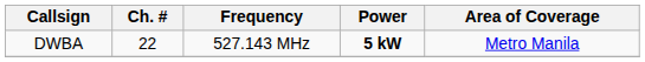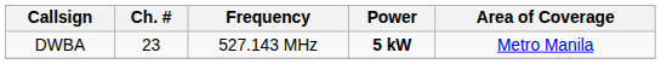DWBA | Ch. #: 22 -> 23
